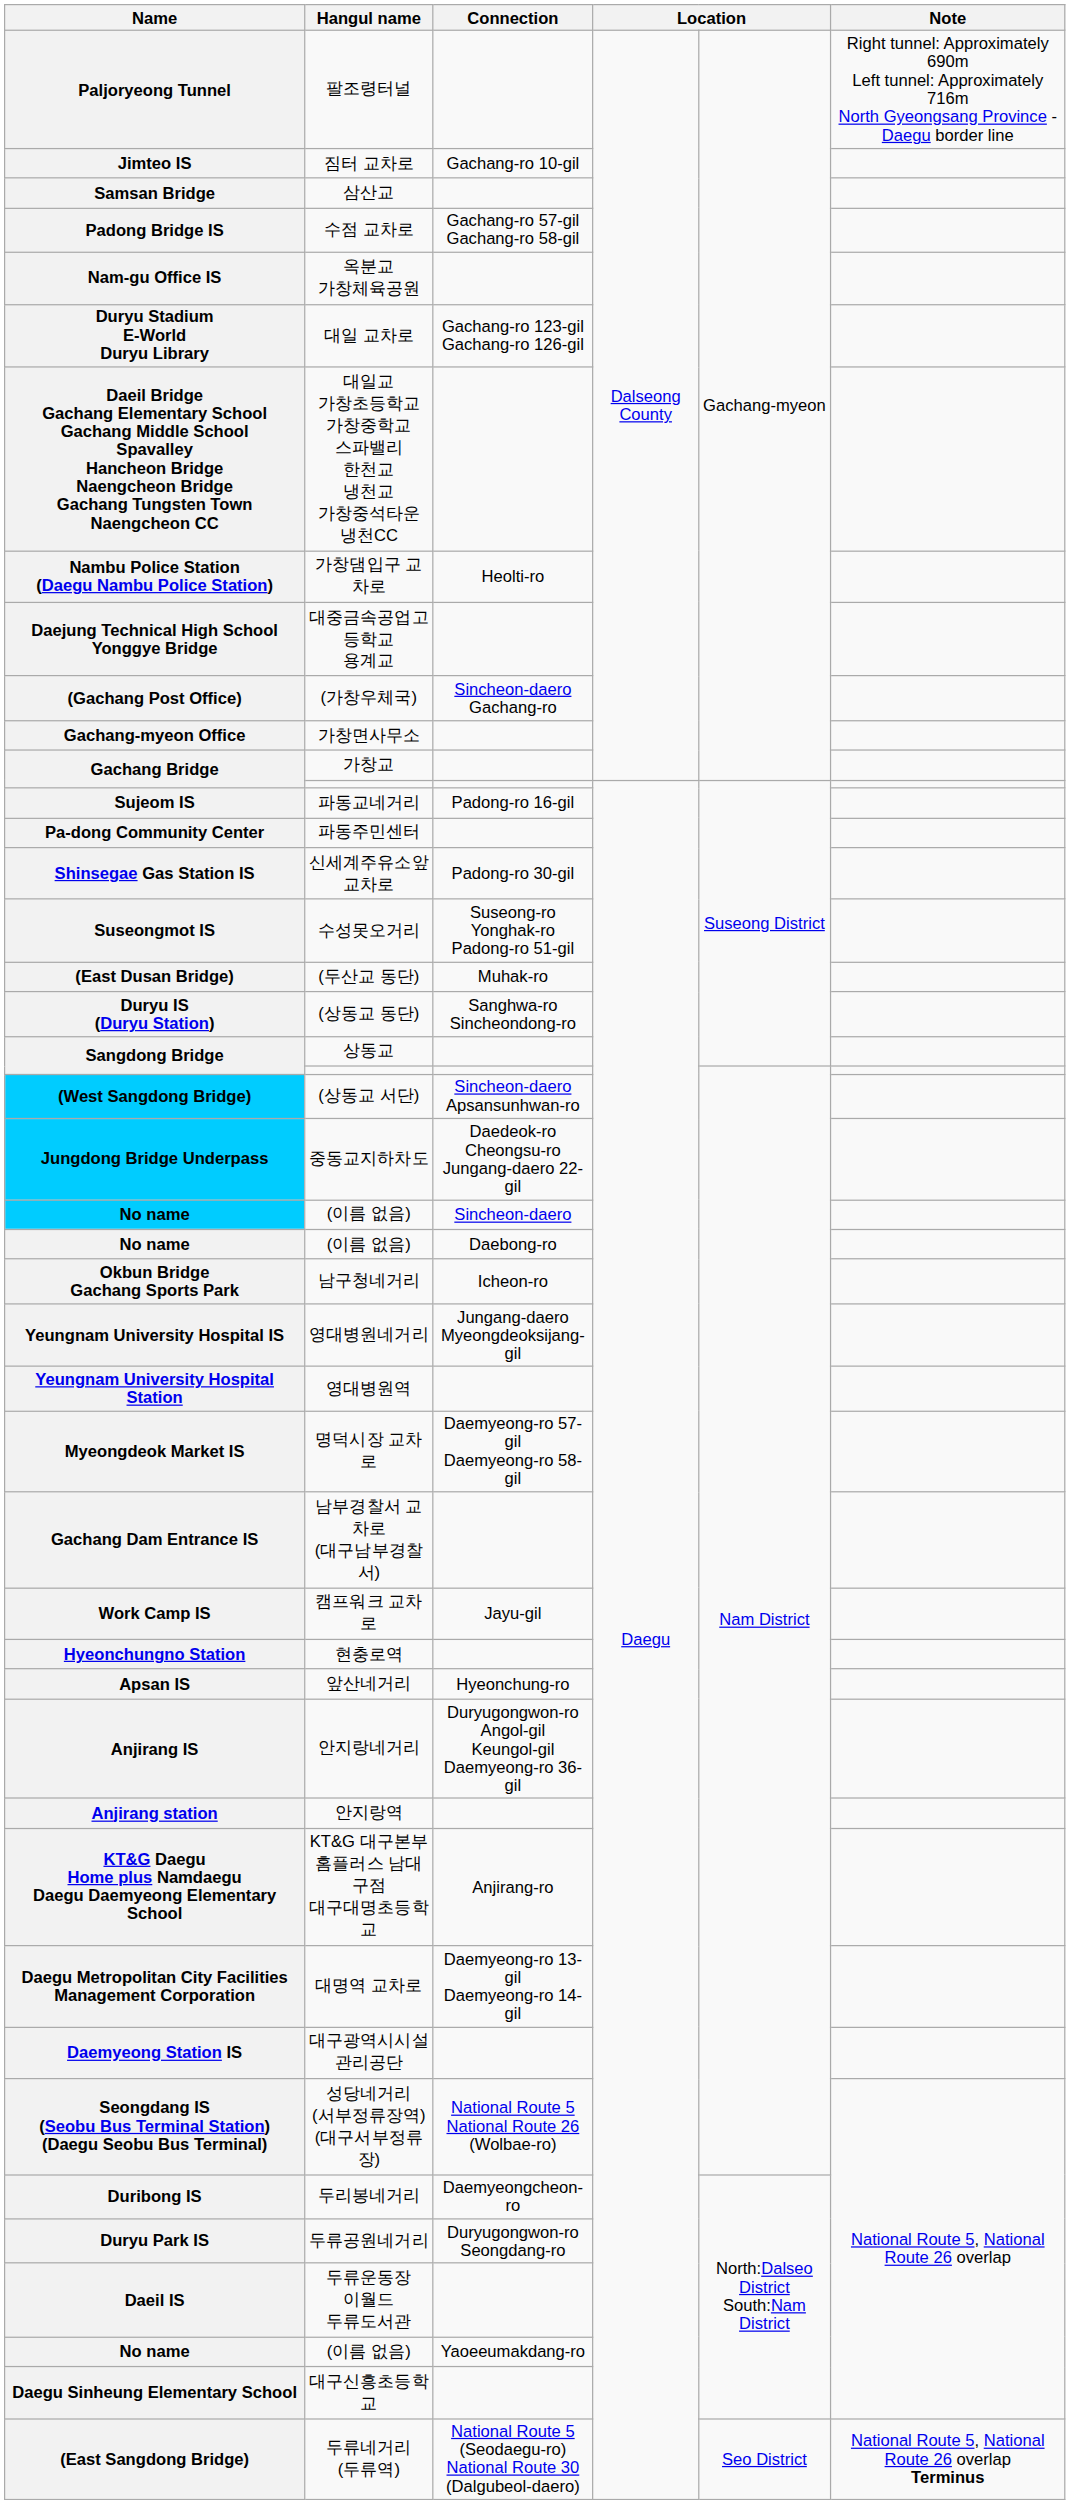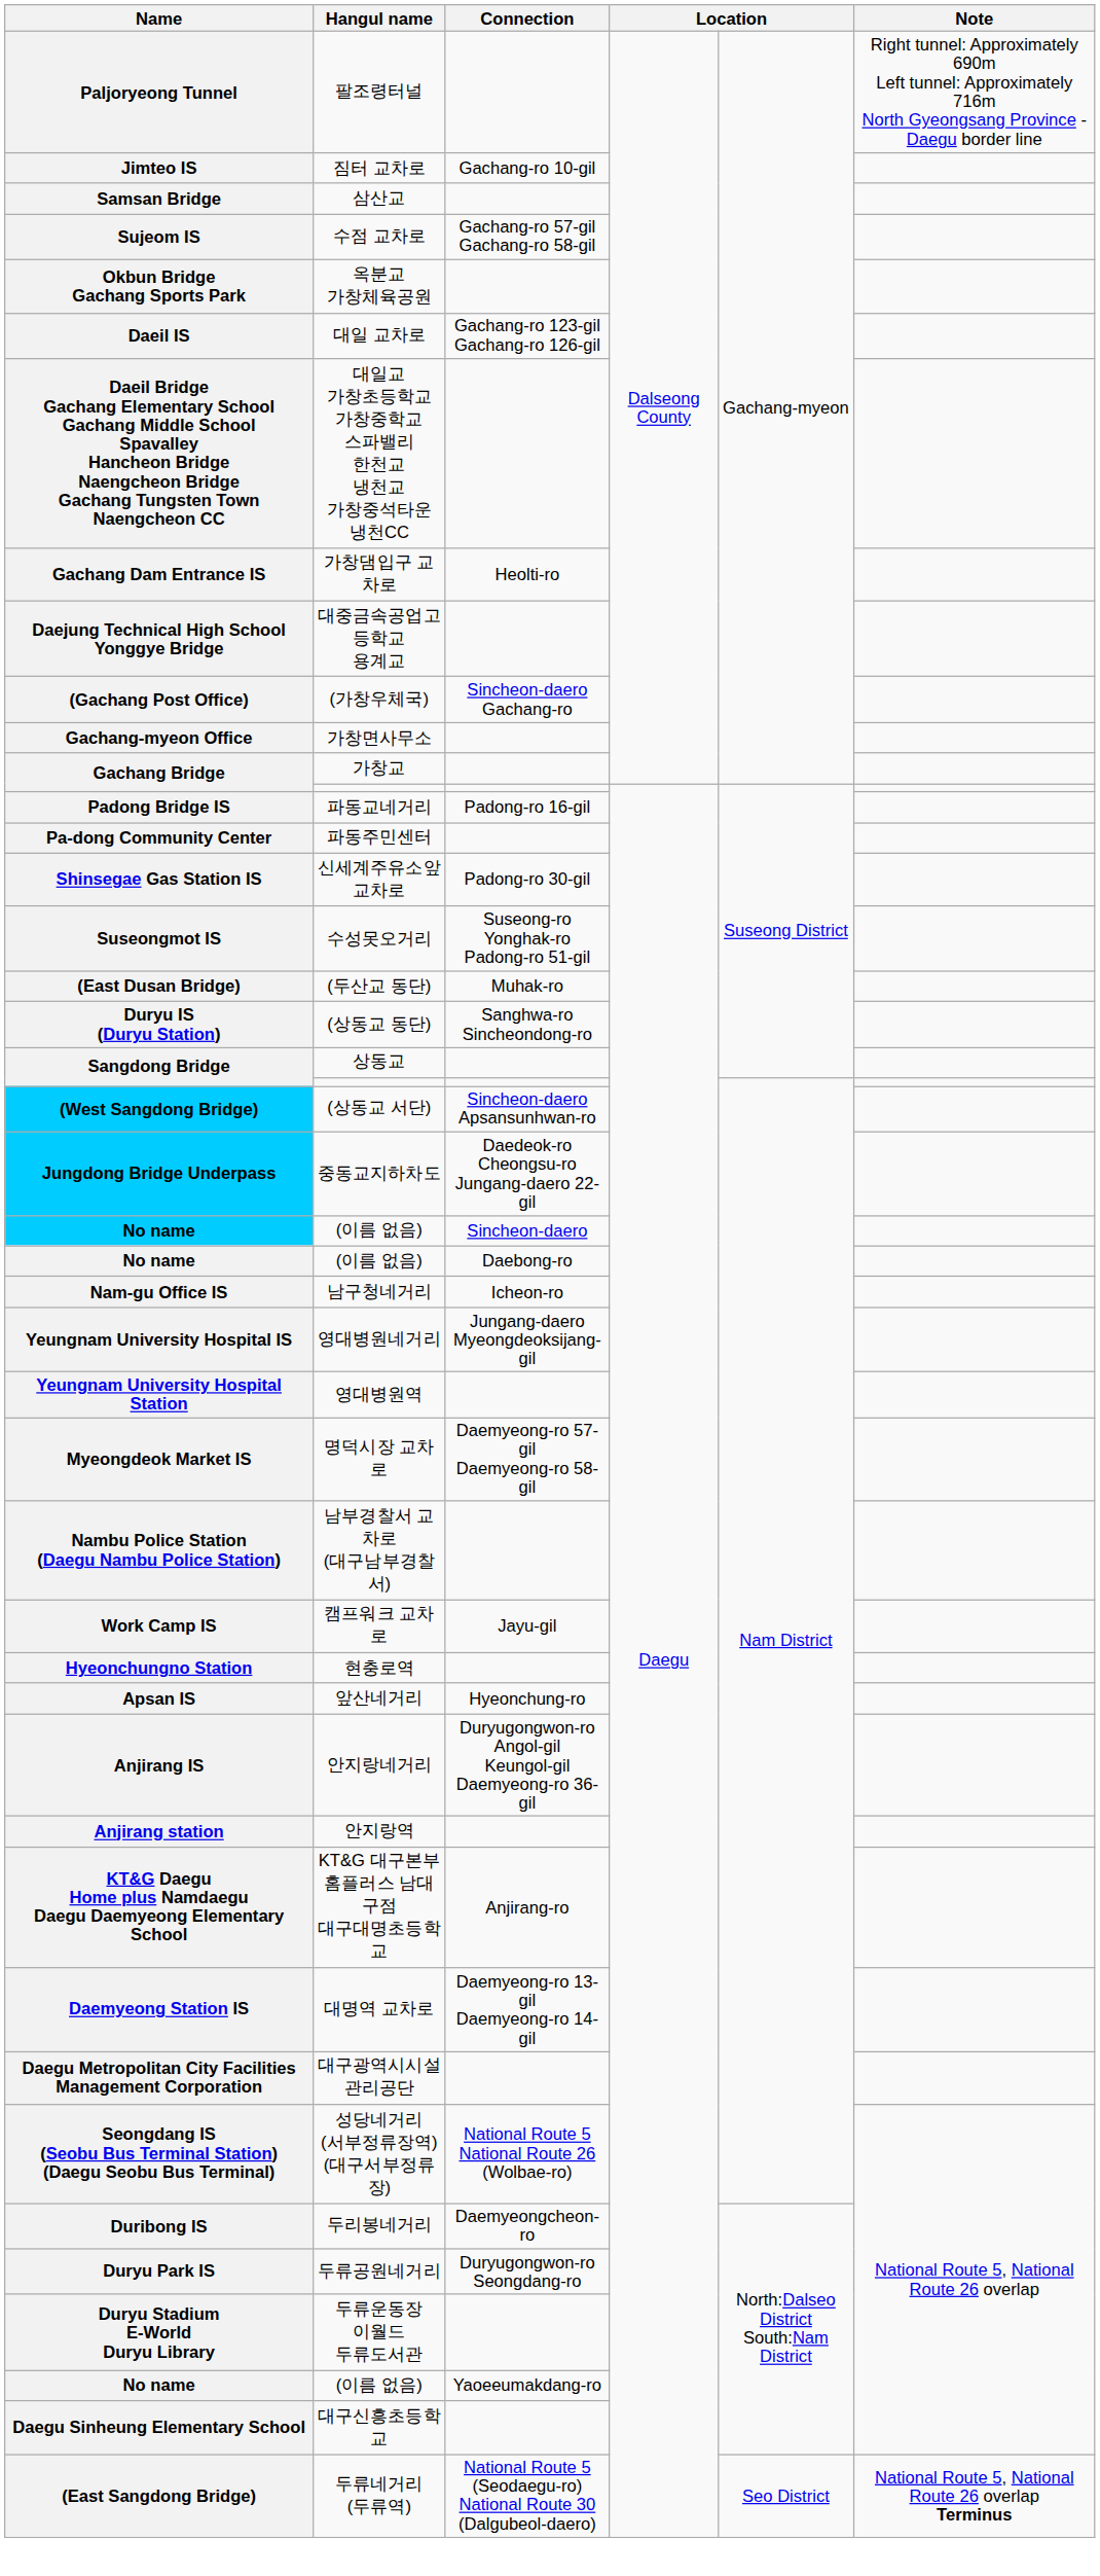수점 교차로 | Name: Padong Bridge IS -> Sujeom IS
옥분교 가창체육공원 | Name: Nam-gu Office IS -> Okbun Bridge Gachang Sports Park
대일 교차로 | Name: Duryu Stadium E-World Duryu Library -> Daeil IS
가창댐입구 교차로 | Name: Nambu Police Station (Daegu Nambu Police Station) -> Gachang Dam Entrance IS
파동교네거리 | Name: Sujeom IS -> Padong Bridge IS
남구청네거리 | Name: Okbun Bridge Gachang Sports Park -> Nam-gu Office IS
남부경찰서 교차로 (대구남부경찰서) | Name: Gachang Dam Entrance IS -> Nambu Police Station (Daegu Nambu Police Station)
대명역 교차로 | Name: Daegu Metropolitan City Facilities Management Corporation -> Daemyeong Station IS
대구광역시시설관리공단 | Name: Daemyeong Station IS -> Daegu Metropolitan City Facilities Management Corporation
두류운동장 이월드 두류도서관 | Name: Daeil IS -> Duryu Stadium E-World Duryu Library
